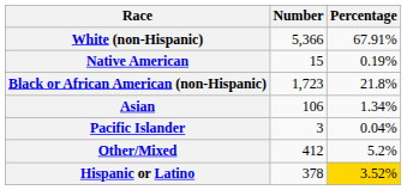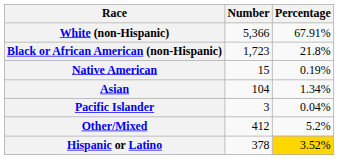rows swapped: Black or African American (non-Hispanic) <-> Native American
Asian | Number: 106 -> 104
